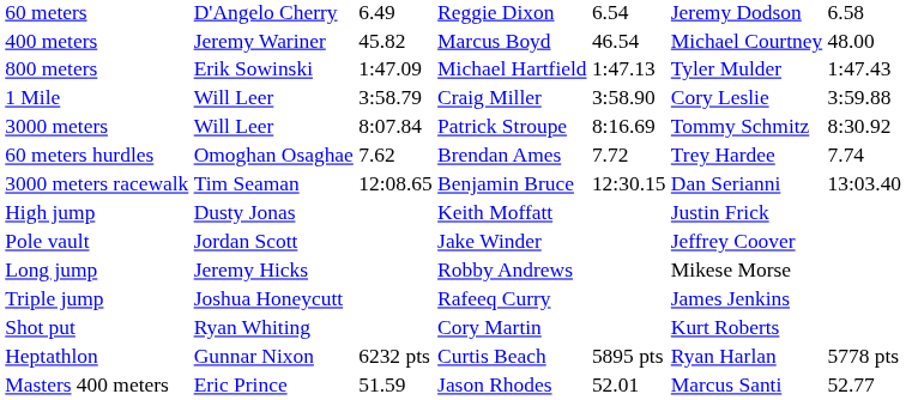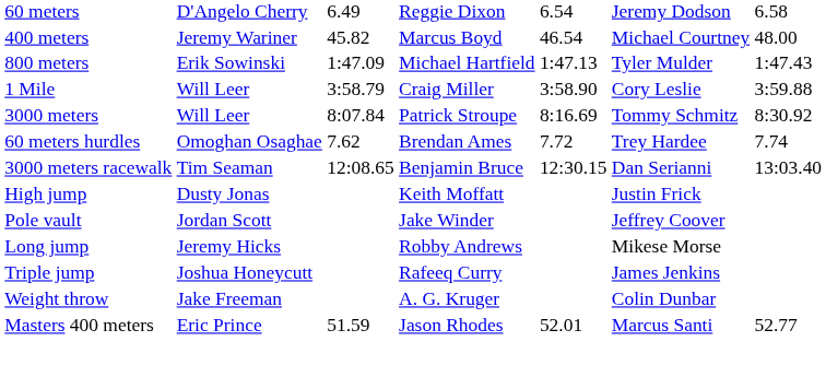- row: Shot put | Ryan Whiting | Cory Martin | Kurt Roberts
+ row: Weight throw | Jake Freeman | A. G. Kruger | Colin Dunbar
- row: Heptathlon | Gunnar Nixon | 6232 pts | Curtis Beach | 5895 pts | Ryan Harlan | 5778 pts
